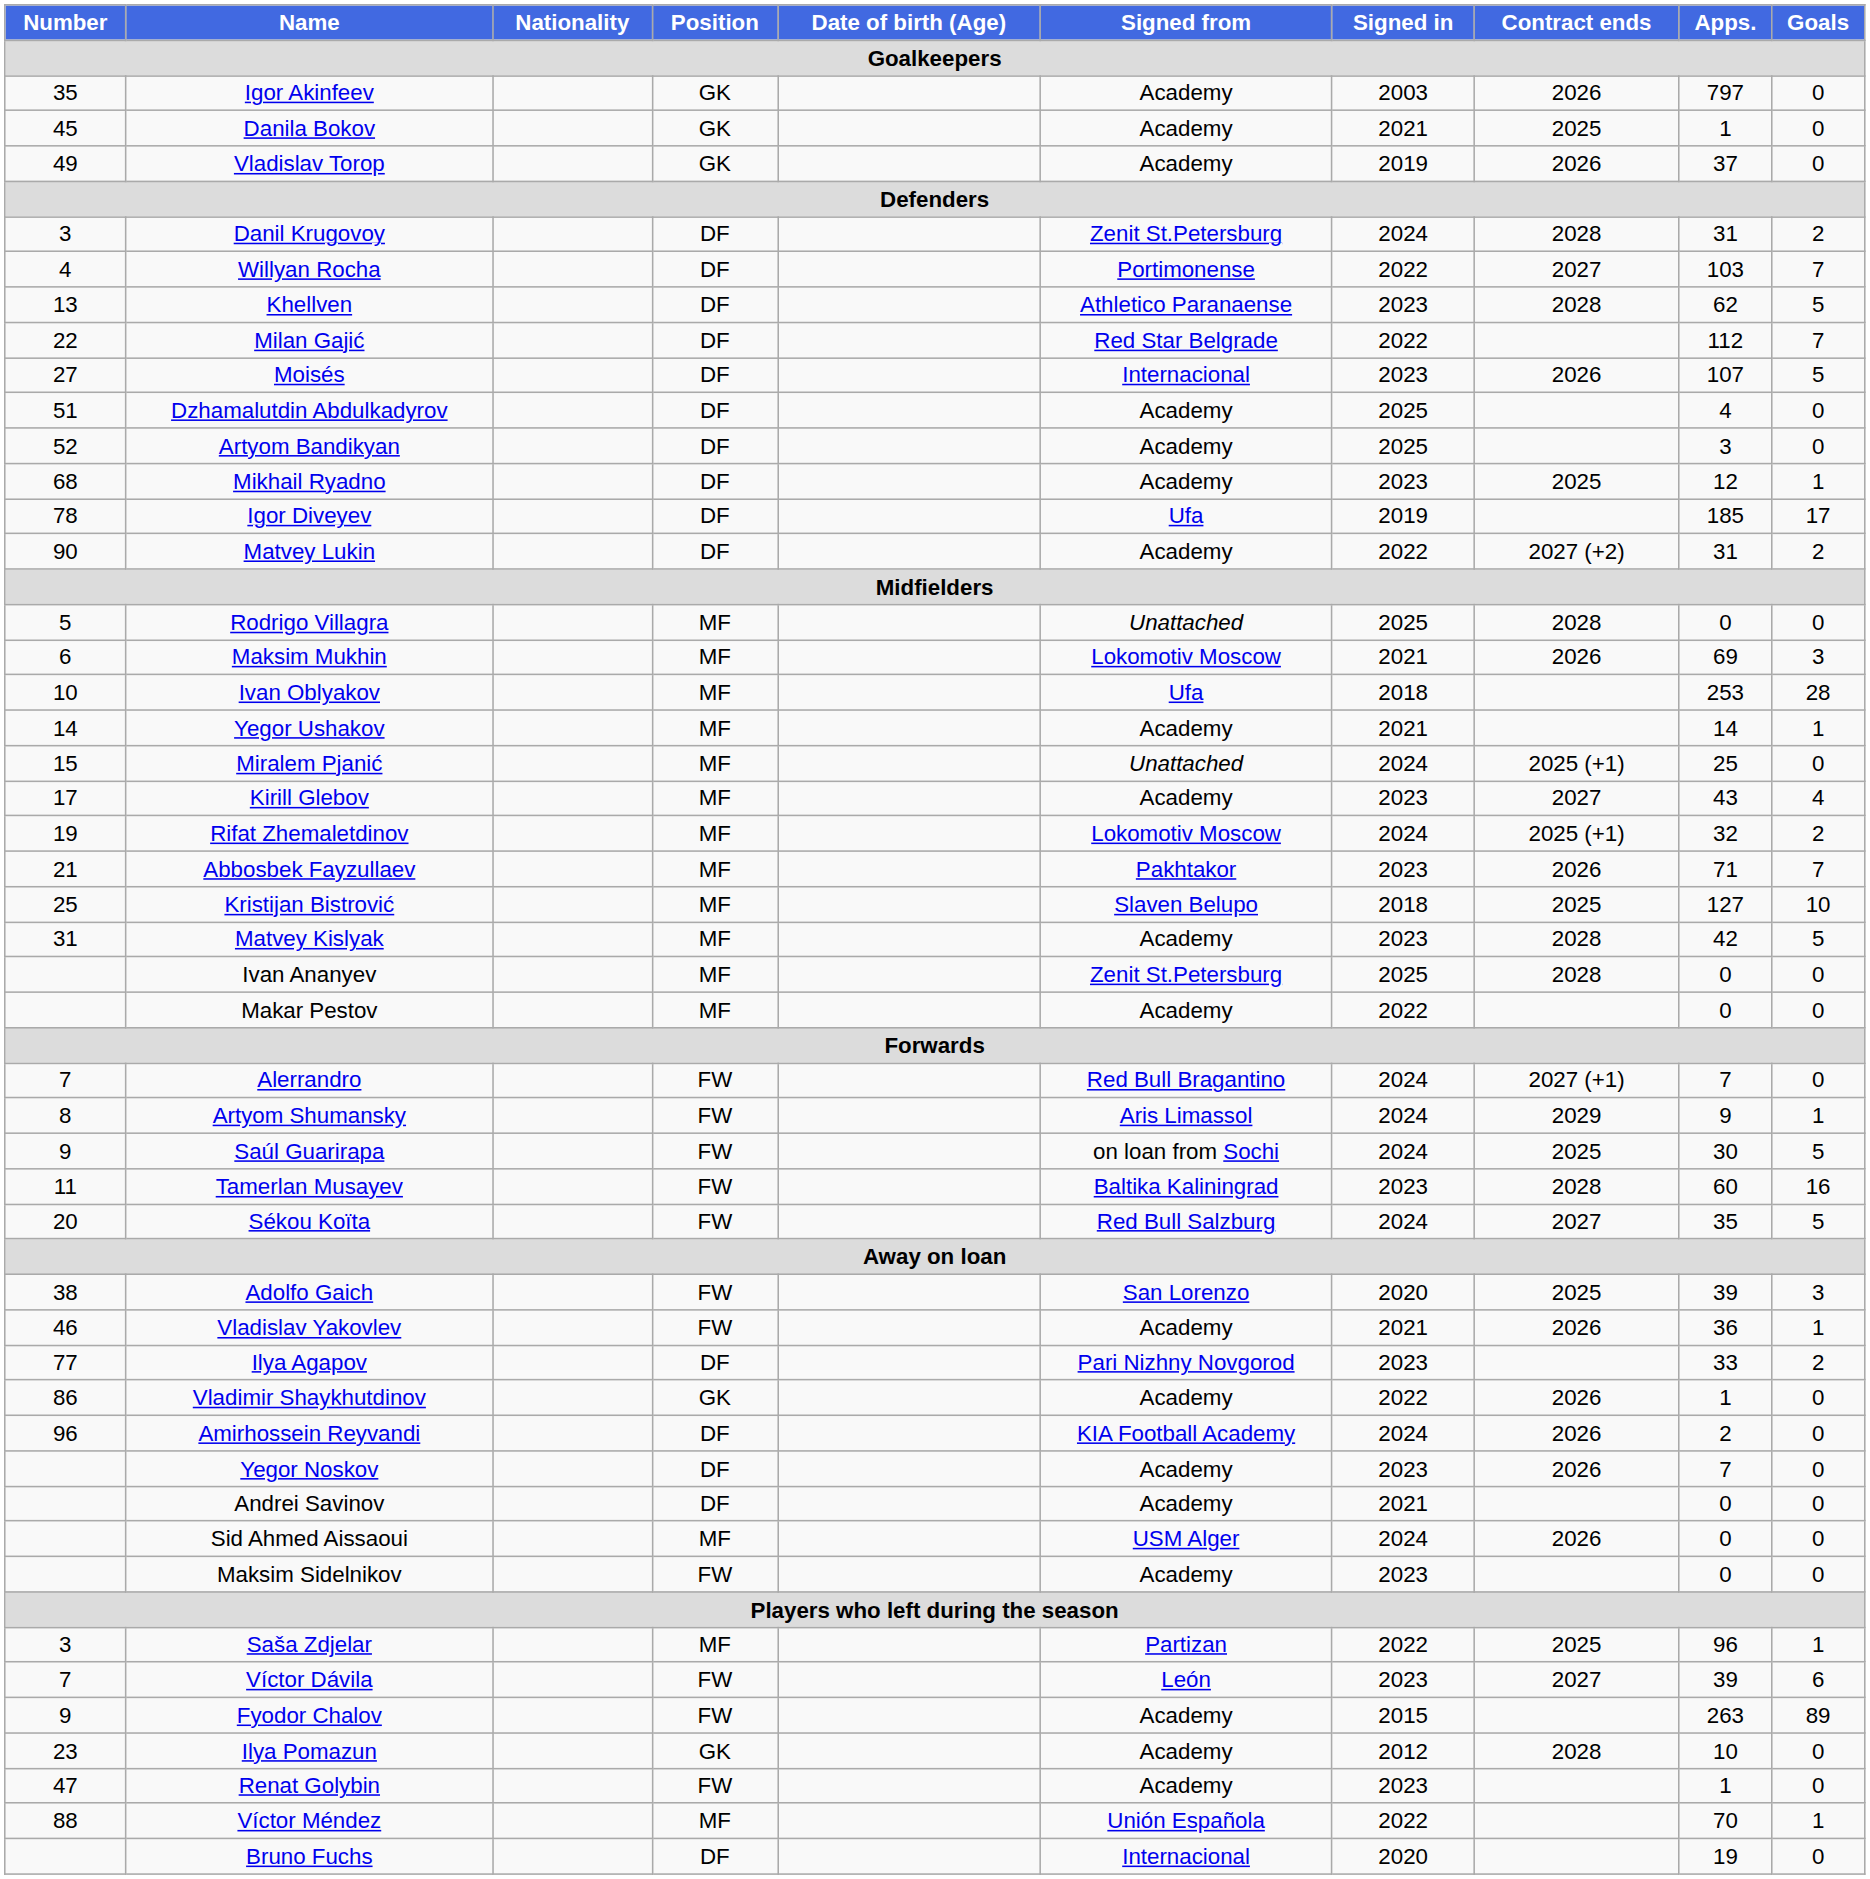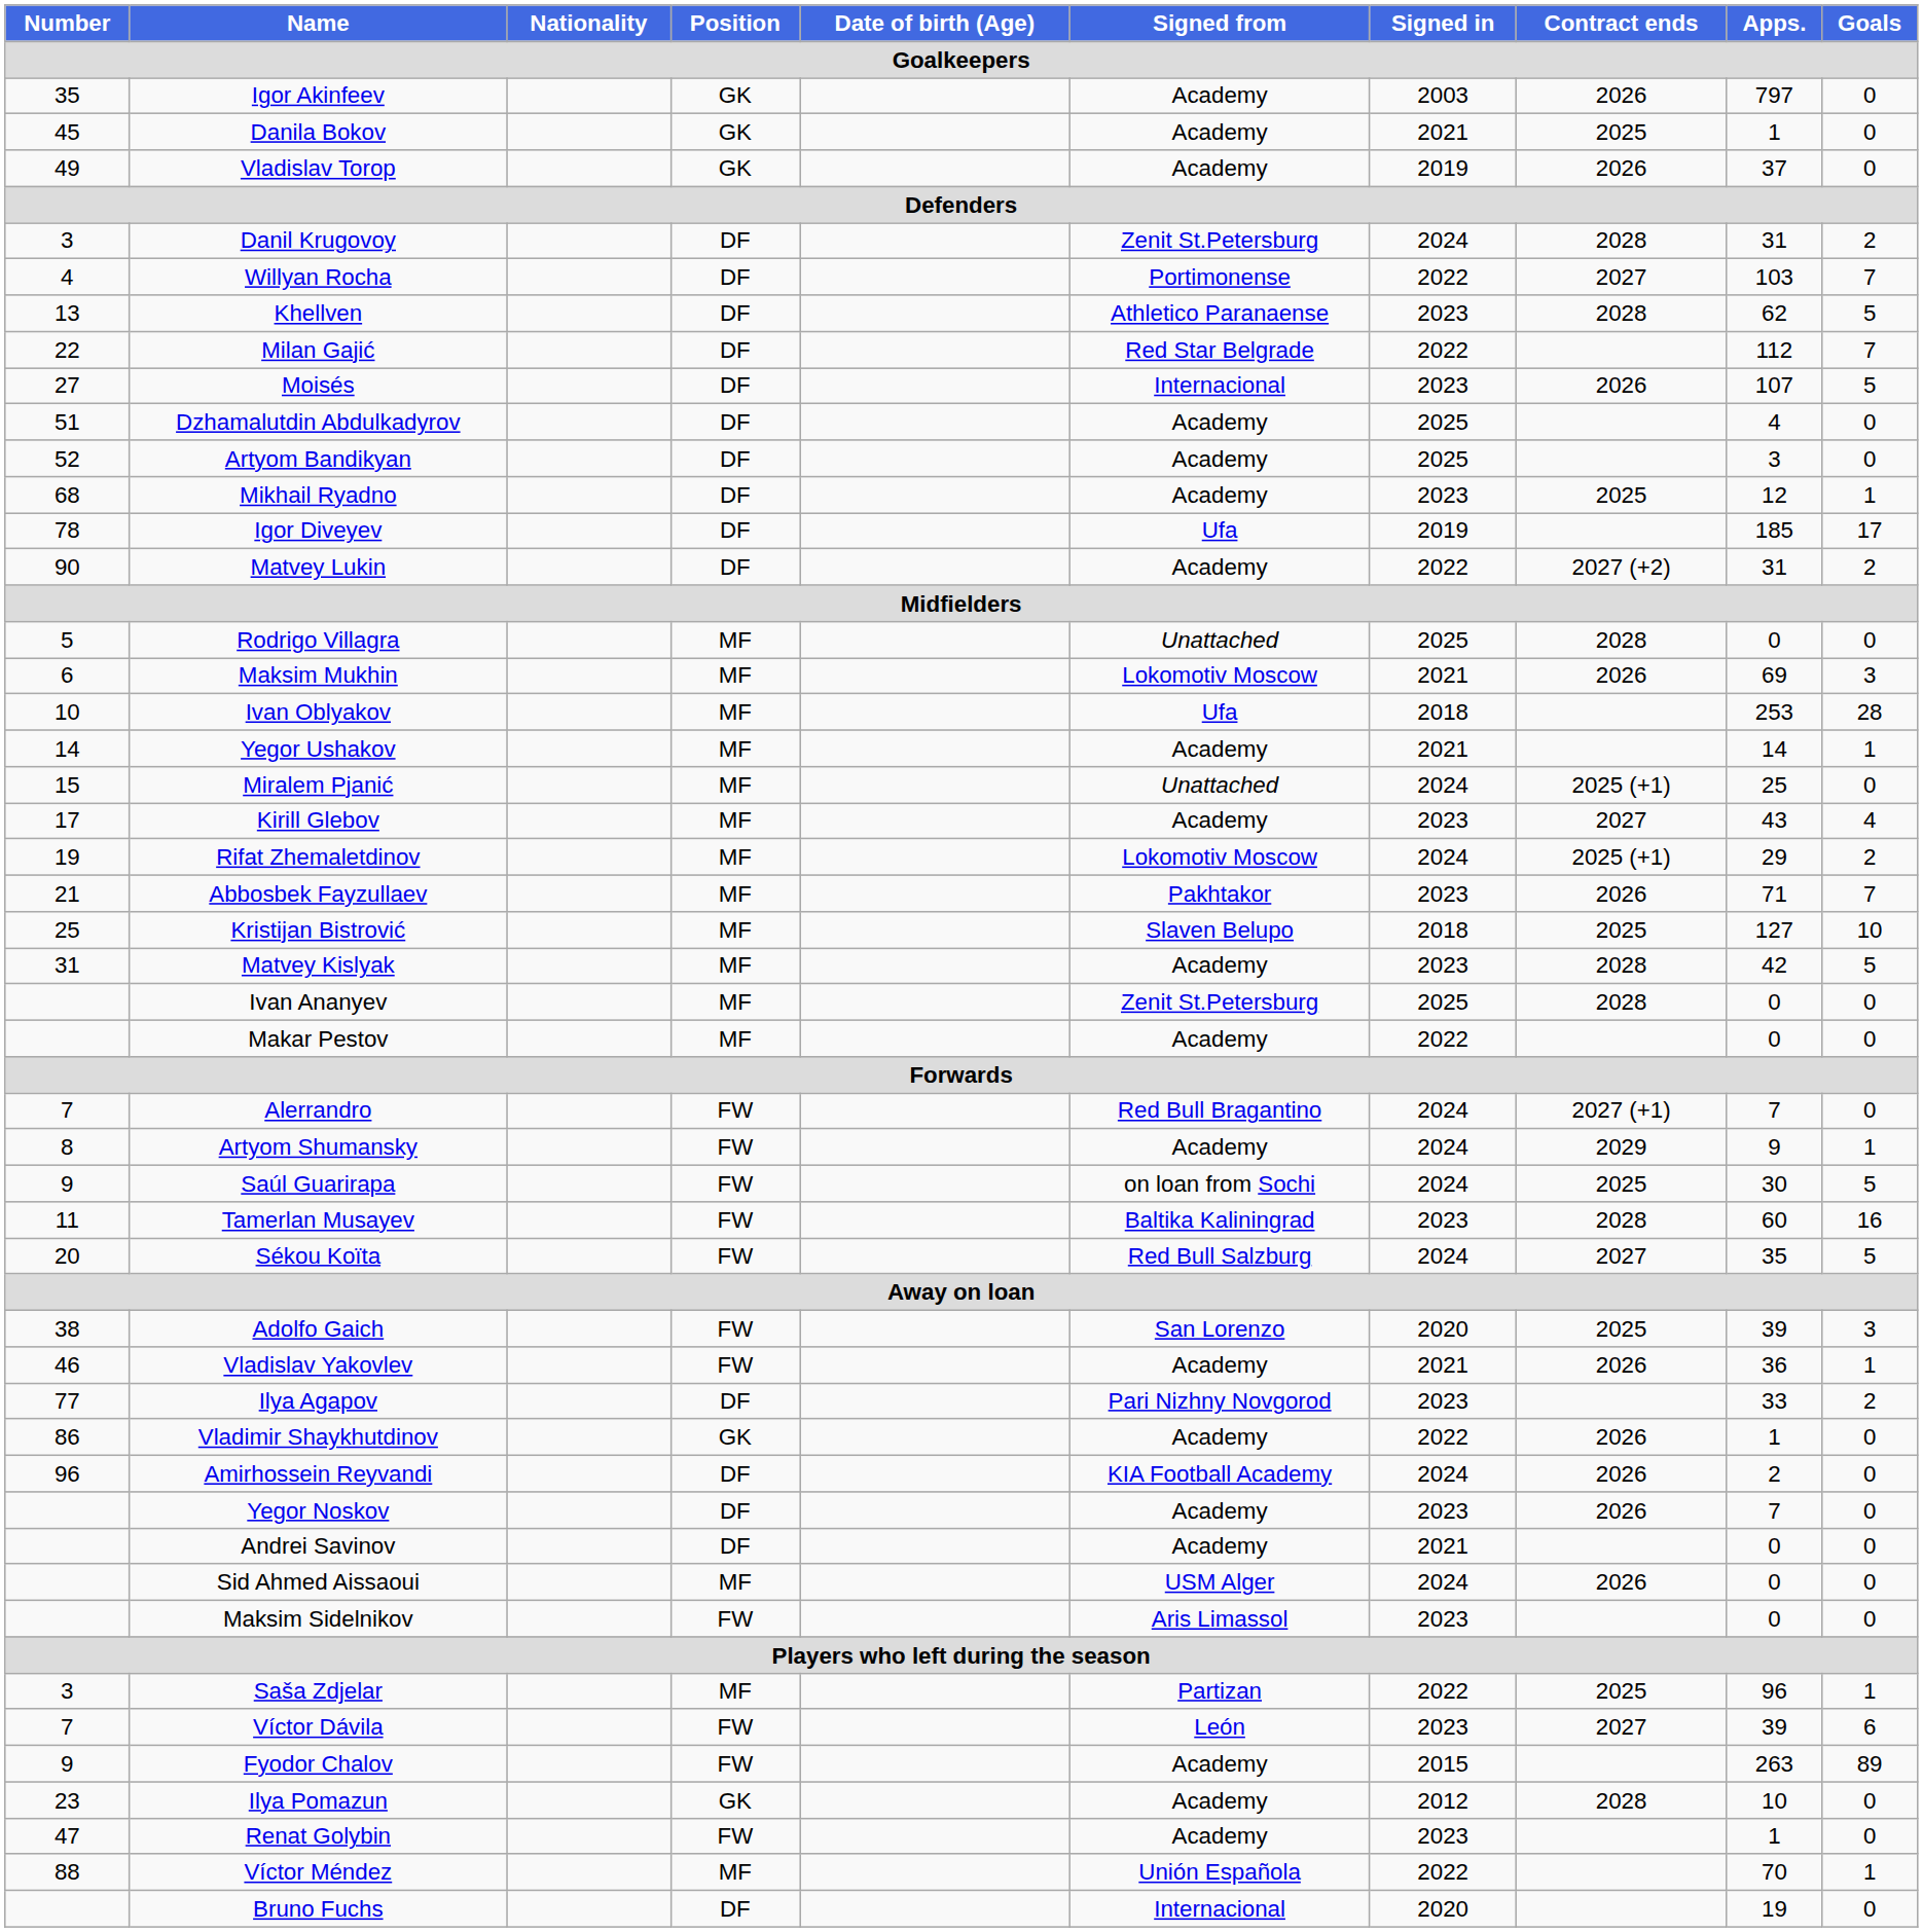Rifat Zhemaletdinov | Apps.: 32 -> 29
Artyom Shumansky | Signed from: Aris Limassol -> Academy
Maksim Sidelnikov | Signed from: Academy -> Aris Limassol
